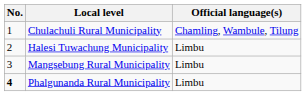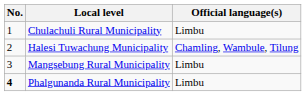Chulachuli Rural Municipality | Official language(s): Chamling, Wambule, Tilung -> Limbu
Halesi Tuwachung Municipality | Official language(s): Limbu -> Chamling, Wambule, Tilung
